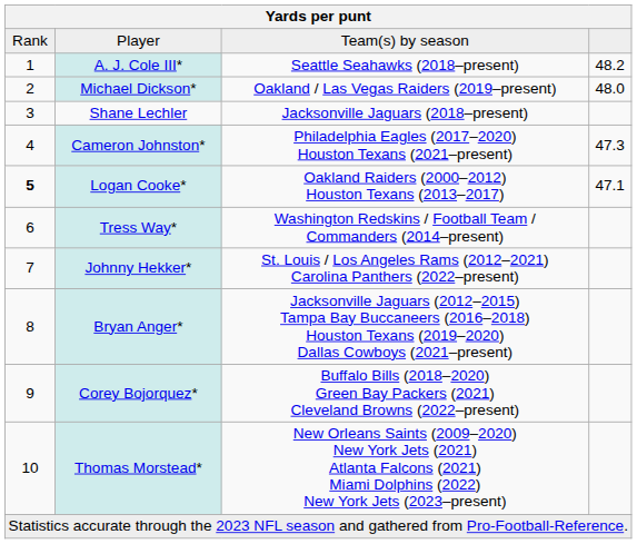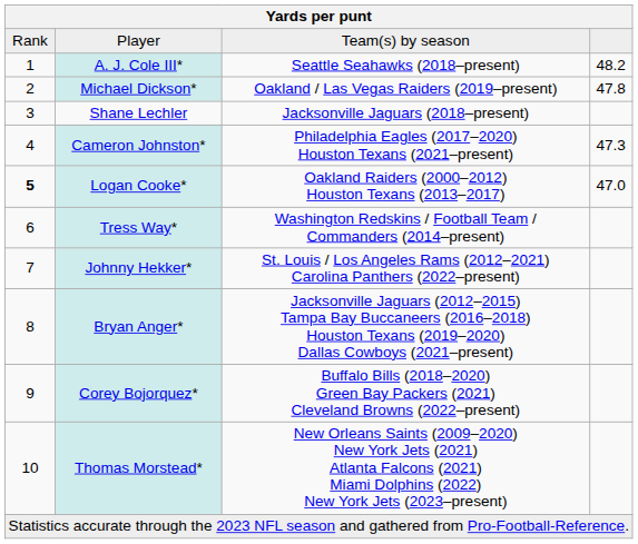Michael Dickson* | column 4: 48.0 -> 47.8
Logan Cooke* | column 4: 47.1 -> 47.0
